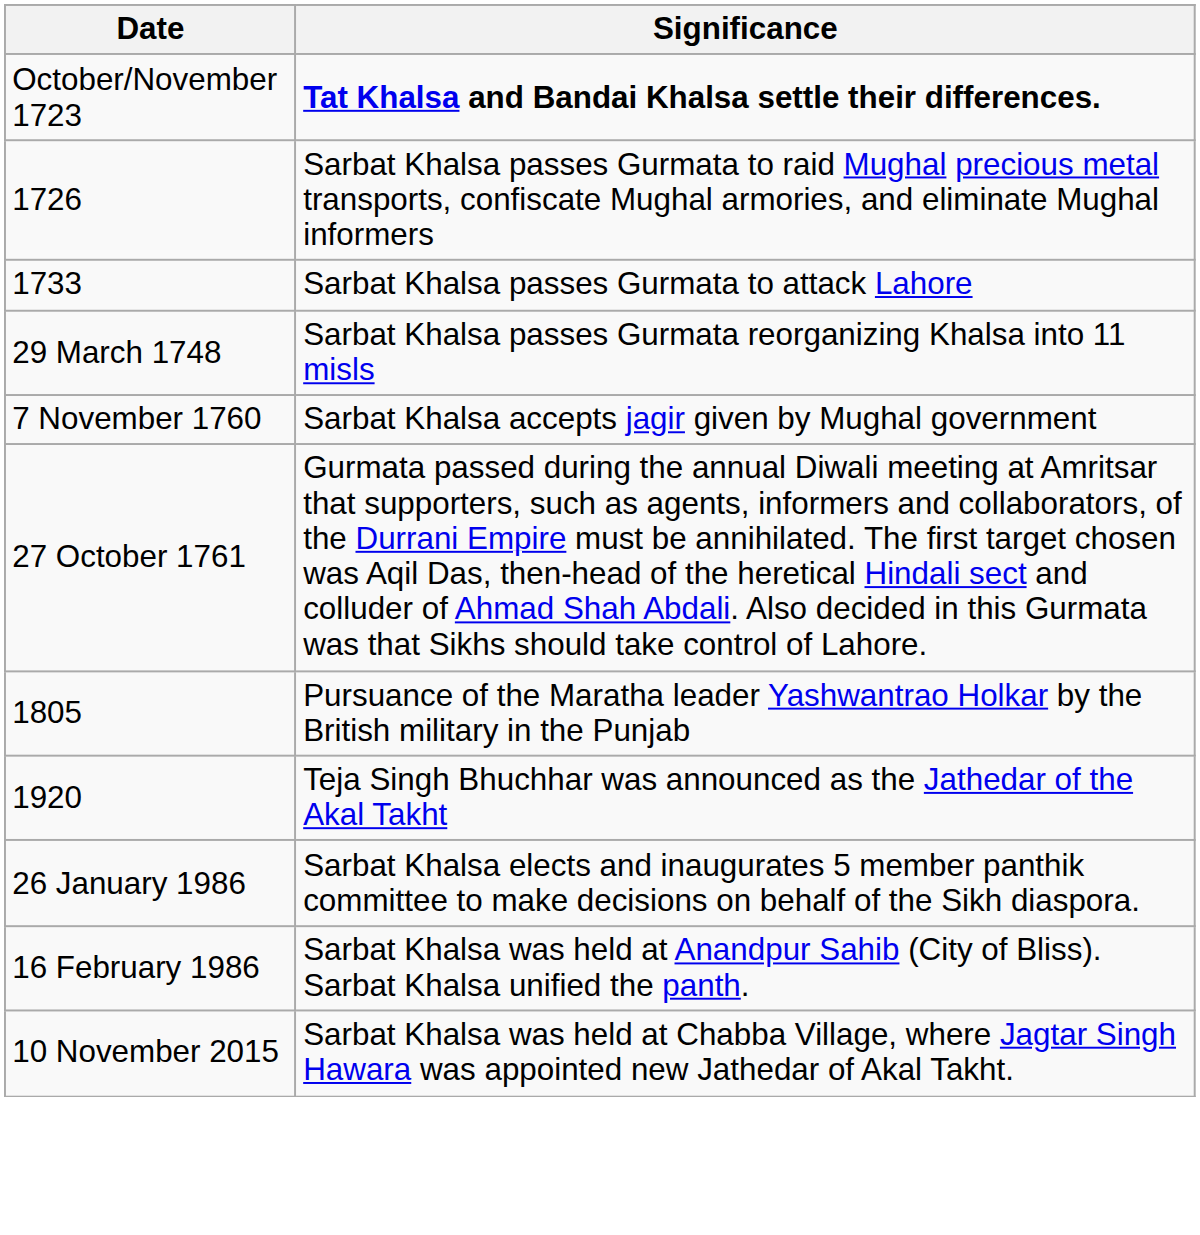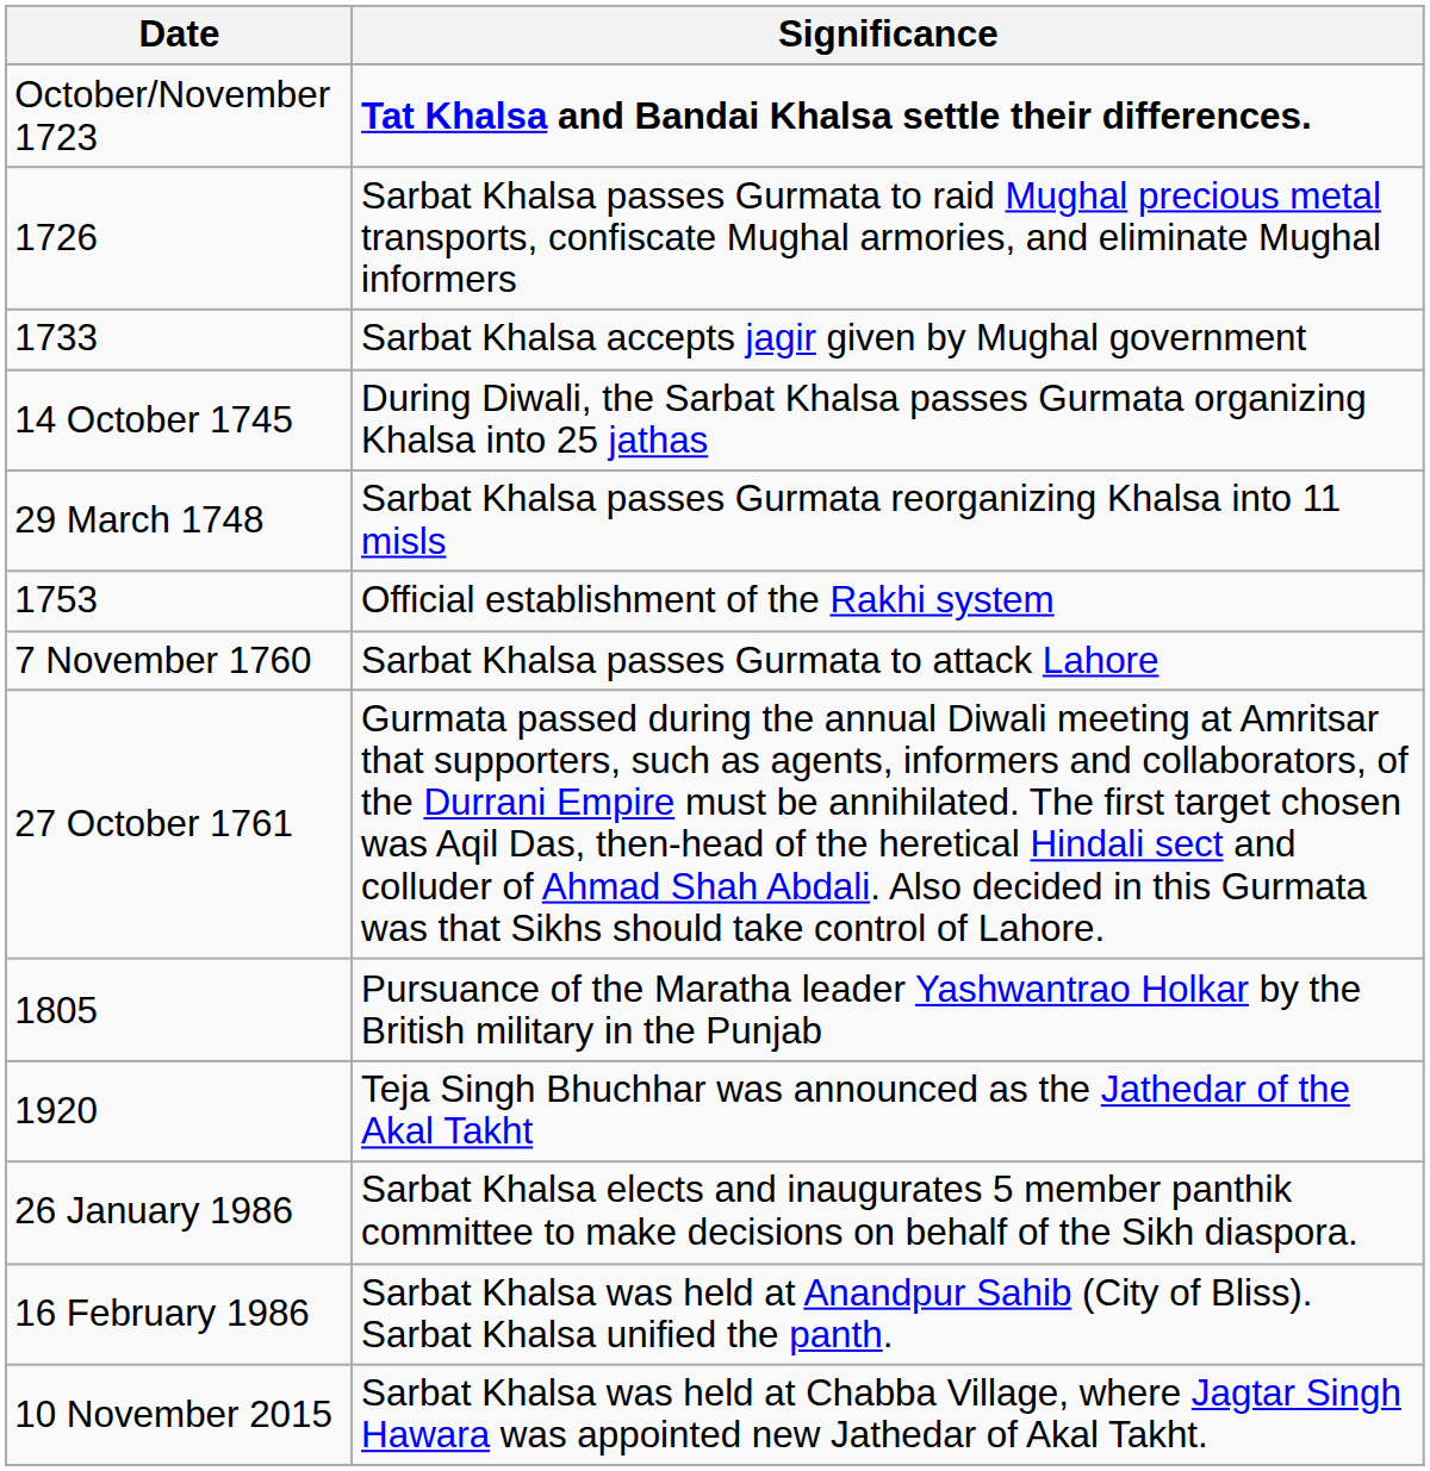1733 | Significance: Sarbat Khalsa passes Gurmata to attack Lahore -> Sarbat Khalsa accepts jagir given by Mughal government
+ row: 14 October 1745 | During Diwali, the Sarbat Khalsa passes Gurmata organizing Khalsa into 25 jathas
+ row: 1753 | Official establishment of the Rakhi system
7 November 1760 | Significance: Sarbat Khalsa accepts jagir given by Mughal government -> Sarbat Khalsa passes Gurmata to attack Lahore
